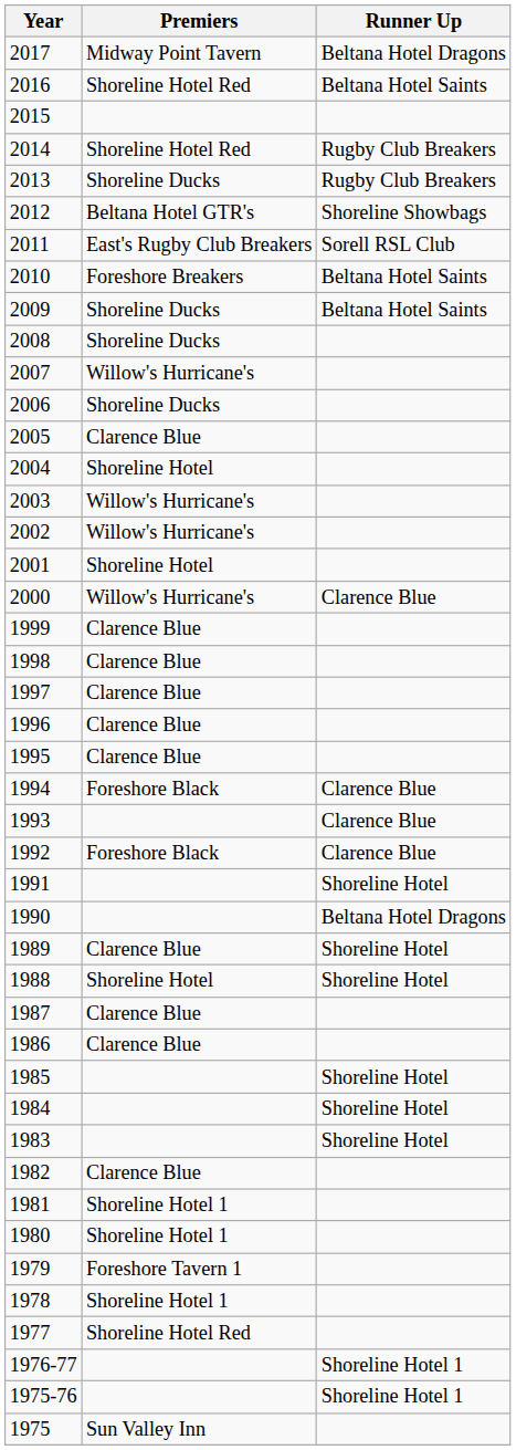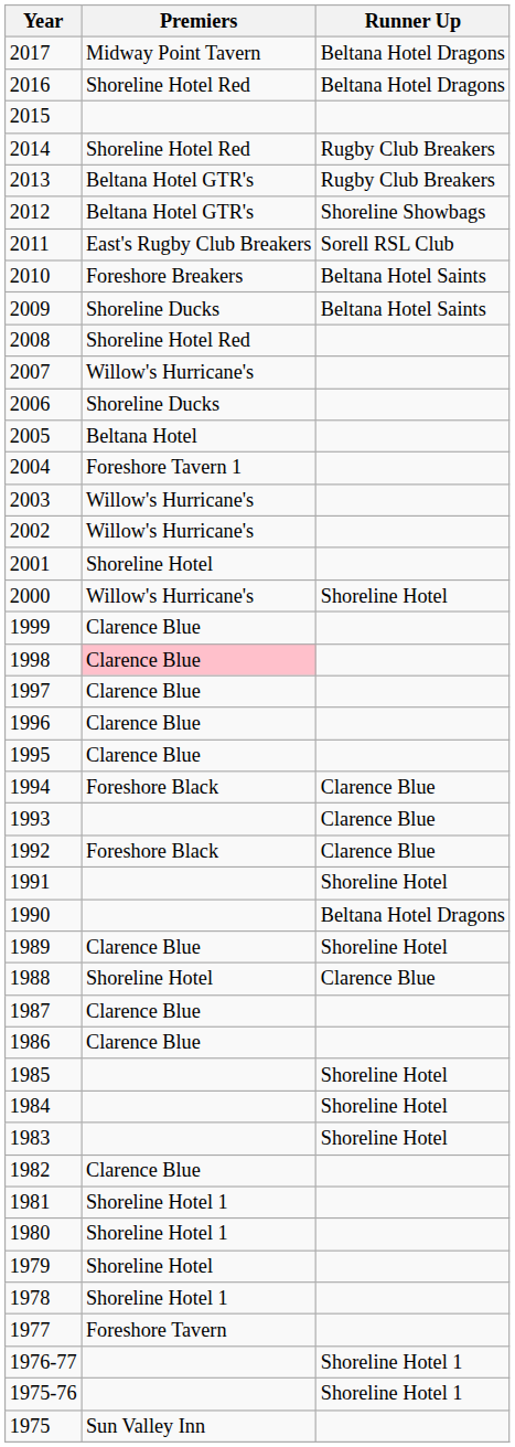2016 | Runner Up: Beltana Hotel Saints -> Beltana Hotel Dragons
2013 | Premiers: Shoreline Ducks -> Beltana Hotel GTR's
2008 | Premiers: Shoreline Ducks -> Shoreline Hotel Red
2005 | Premiers: Clarence Blue -> Beltana Hotel
2004 | Premiers: Shoreline Hotel -> Foreshore Tavern 1
2000 | Runner Up: Clarence Blue -> Shoreline Hotel
1998 | Premiers: no background -> pink background
1988 | Runner Up: Shoreline Hotel -> Clarence Blue
1979 | Premiers: Foreshore Tavern 1 -> Shoreline Hotel
1977 | Premiers: Shoreline Hotel Red -> Foreshore Tavern
